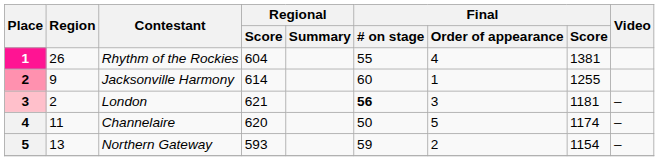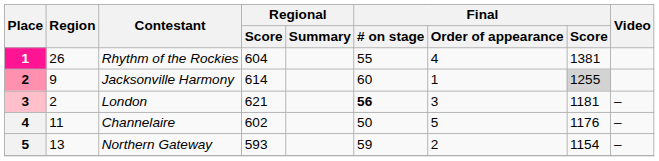Jacksonville Harmony | Final / Score: no background -> lightgrey background
Channelaire | Regional / Score: 620 -> 602
Channelaire | Final / Score: 1174 -> 1176
